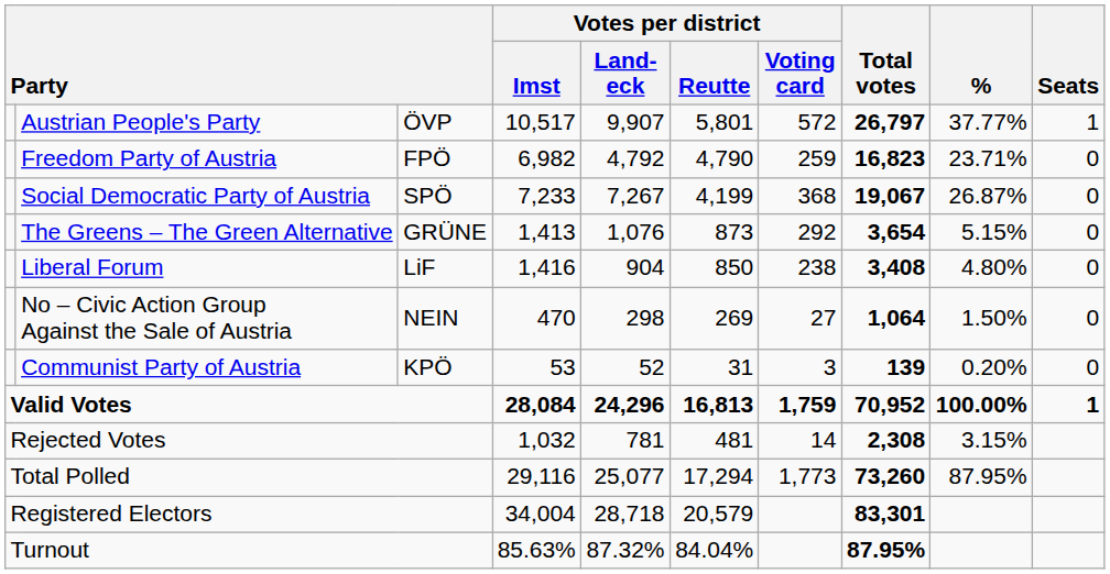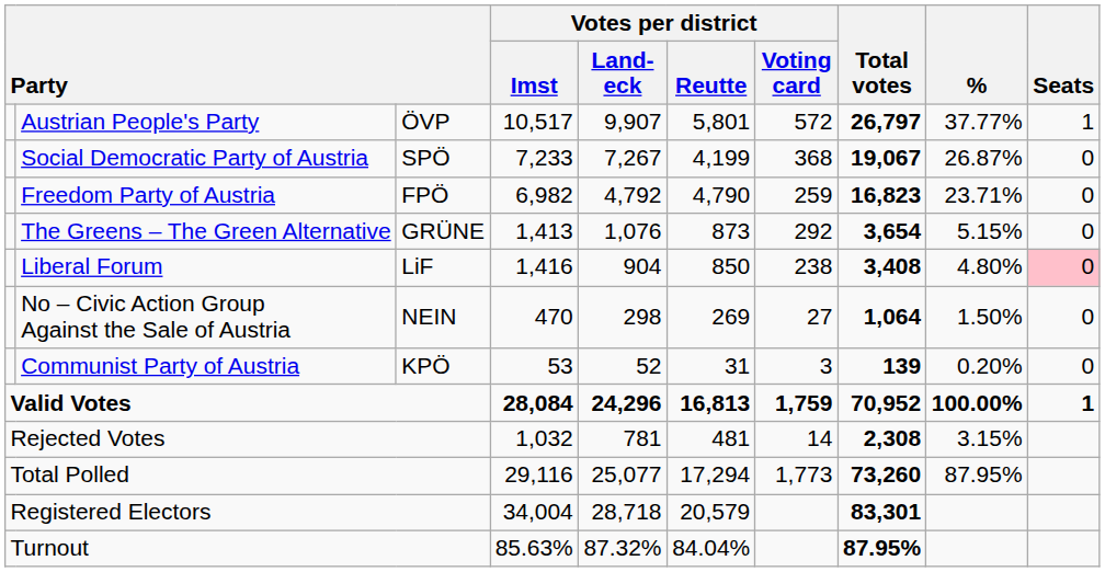rows swapped: Social Democratic Party of Austria <-> Freedom Party of Austria
Liberal Forum | Seats: no background -> pink background
